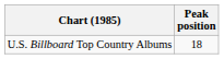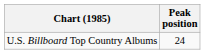U.S. Billboard Top Country Albums | Peak position: 18 -> 24
